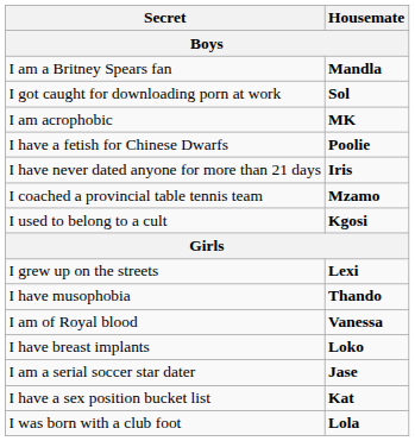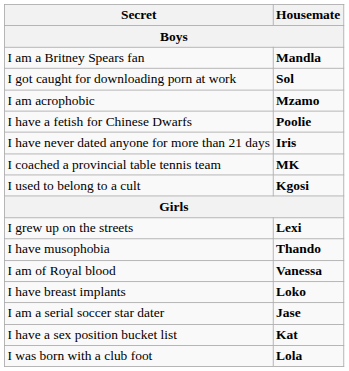I am acrophobic | Housemate: MK -> Mzamo
I coached a provincial table tennis team | Housemate: Mzamo -> MK
